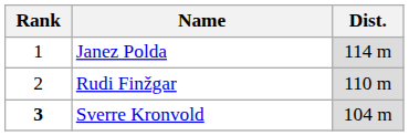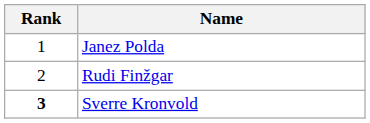- column: Dist. | 114 m | 110 m | 104 m
